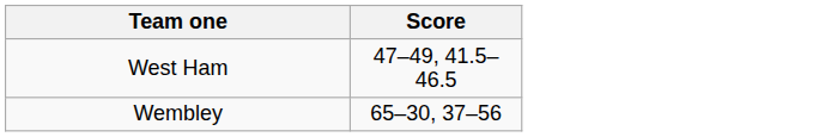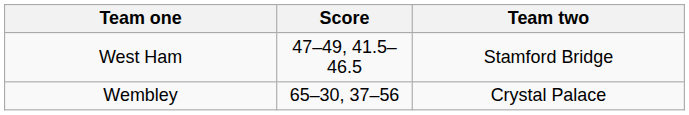+ column: Team two | Stamford Bridge | Crystal Palace
